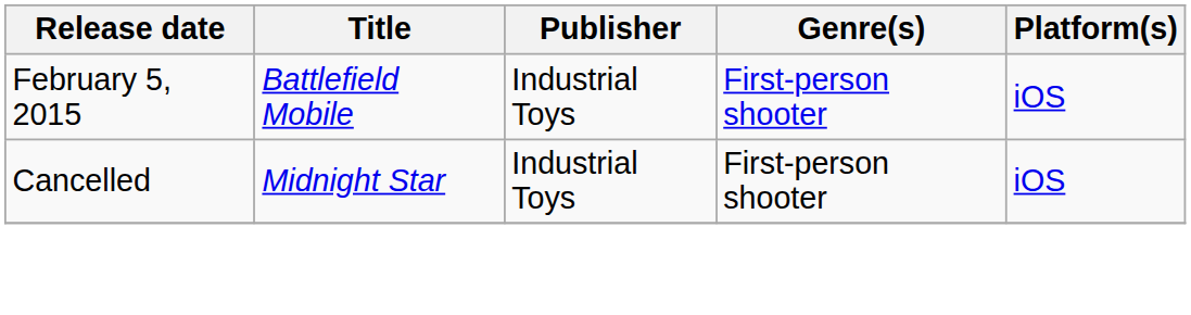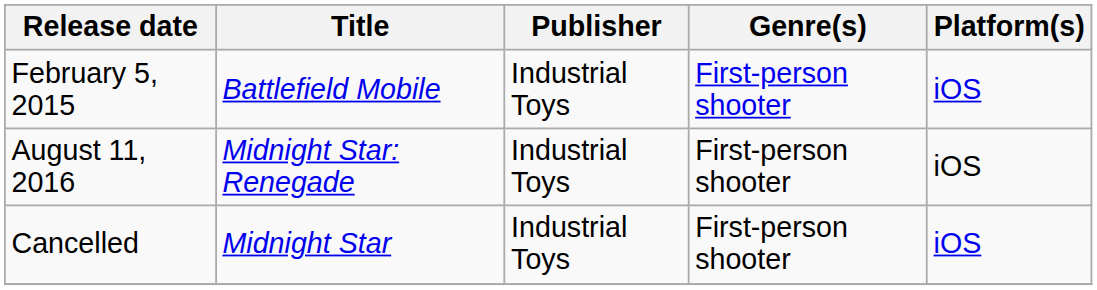+ row: August 11, 2016 | Midnight Star: Renegade | Industrial Toys | First-person shooter | iOS
